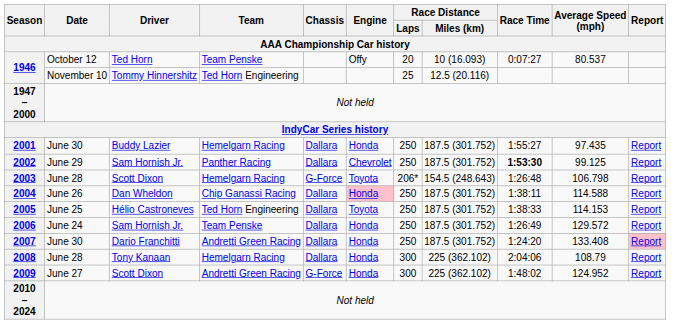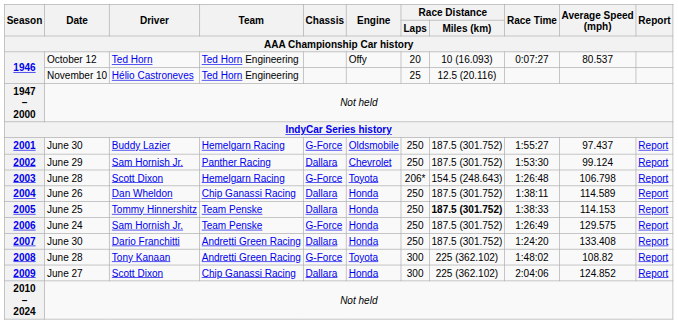1946 / October 12 | Team / AAA Championship Car history: Team Penske -> Ted Horn Engineering
1946 / November 10 | Driver / AAA Championship Car history: Tommy Hinnershitz -> Hélio Castroneves
2001 | Chassis / AAA Championship Car history: Dallara -> G-Force
2001 | Engine / AAA Championship Car history: Honda -> Oldsmobile
2001 | Average Speed (mph) / AAA Championship Car history: 97.435 -> 97.437
2002 | Race Time / AAA Championship Car history: bold -> normal
2002 | Average Speed (mph) / AAA Championship Car history: 99.125 -> 99.124
2004 | Engine / AAA Championship Car history: pink background -> no background
2004 | Average Speed (mph) / AAA Championship Car history: 114.588 -> 114.589
2005 | Driver / AAA Championship Car history: Hélio Castroneves -> Tommy Hinnershitz
2005 | Team / AAA Championship Car history: Ted Horn Engineering -> Team Penske
2005 | Engine / AAA Championship Car history: Toyota -> Honda
2005 | Race Distance / Miles (km) / AAA Championship Car history: normal -> bold
2006 | Chassis / AAA Championship Car history: Dallara -> G-Force
2006 | Average Speed (mph) / AAA Championship Car history: 129.572 -> 129.575
2007 | Report / AAA Championship Car history: pink background -> no background
2008 | Team / AAA Championship Car history: Hemelgarn Racing -> Andretti Green Racing
2008 | Chassis / AAA Championship Car history: Dallara -> G-Force
2008 | Engine / AAA Championship Car history: Honda -> Toyota
2008 | Race Time / AAA Championship Car history: 2:04:06 -> 1:48:02
2008 | Average Speed (mph) / AAA Championship Car history: 108.79 -> 108.82
2009 | Team / AAA Championship Car history: Andretti Green Racing -> Chip Ganassi Racing
2009 | Chassis / AAA Championship Car history: G-Force -> Dallara
2009 | Race Time / AAA Championship Car history: 1:48:02 -> 2:04:06
2009 | Average Speed (mph) / AAA Championship Car history: 124.952 -> 124.852
